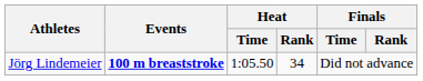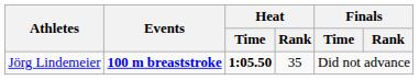Jörg Lindemeier | Heat / Time: normal -> bold
Jörg Lindemeier | Heat / Rank: 34 -> 35
